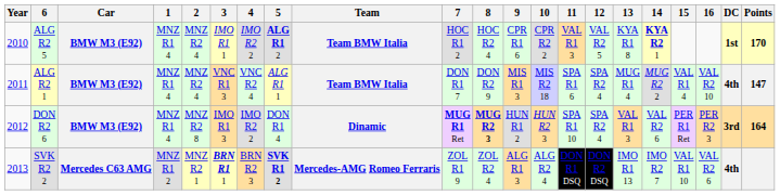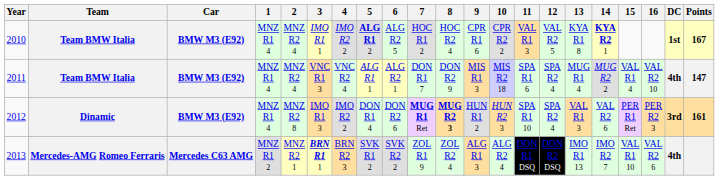columns swapped: Team <-> 6
2010 | Points: 170 -> 167
2012 | Points: 164 -> 161
2013 | 5: bold -> normal
